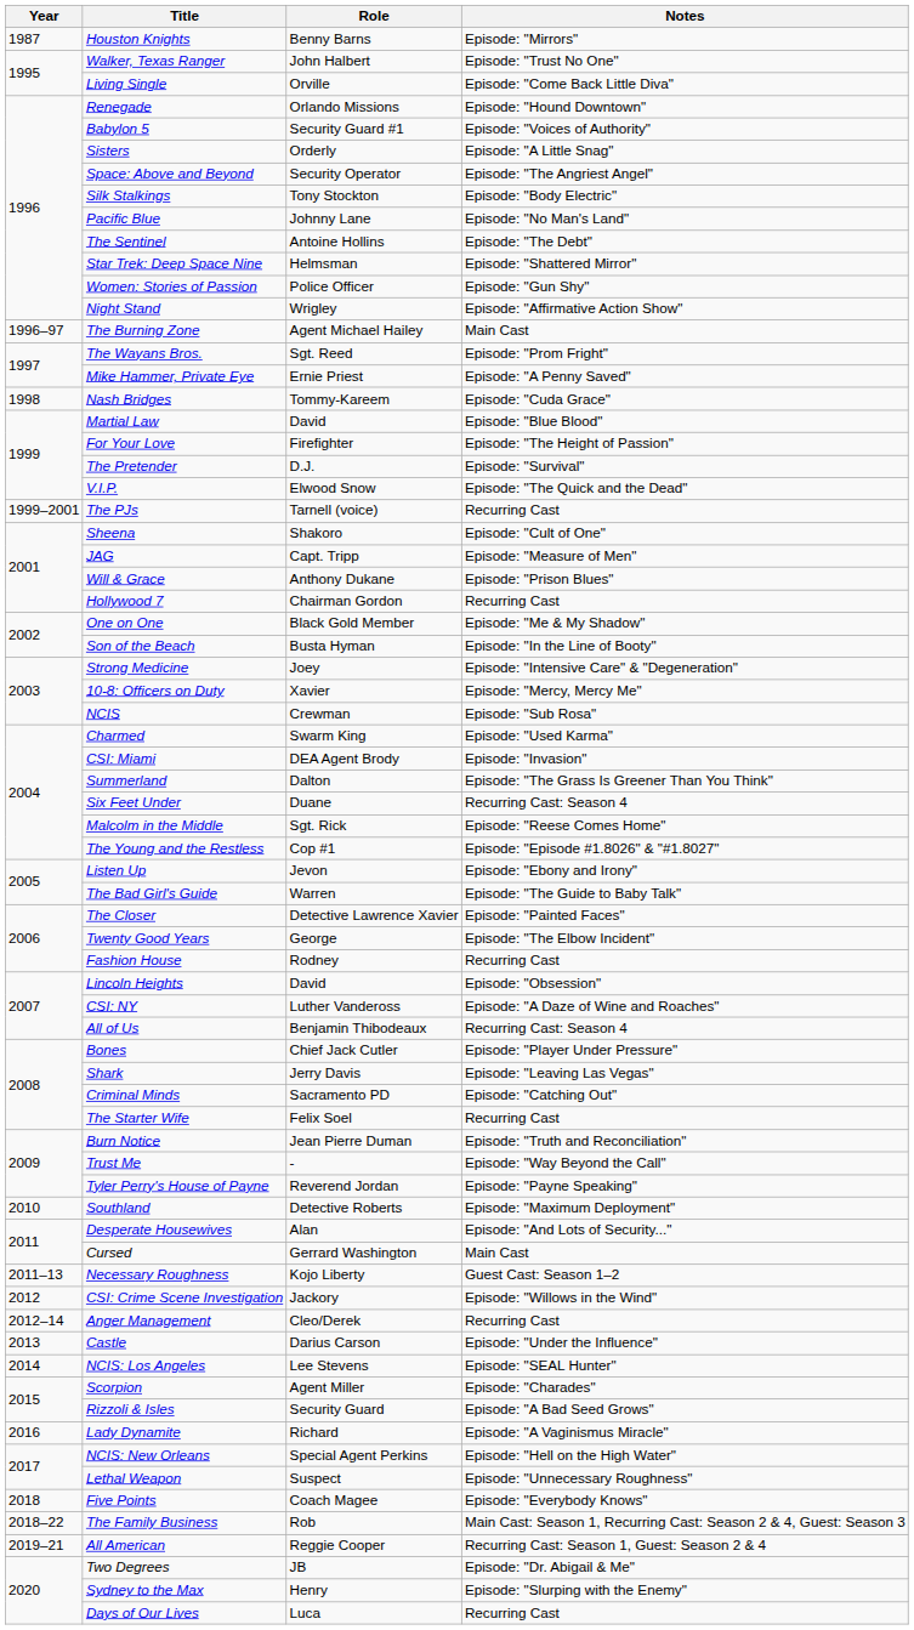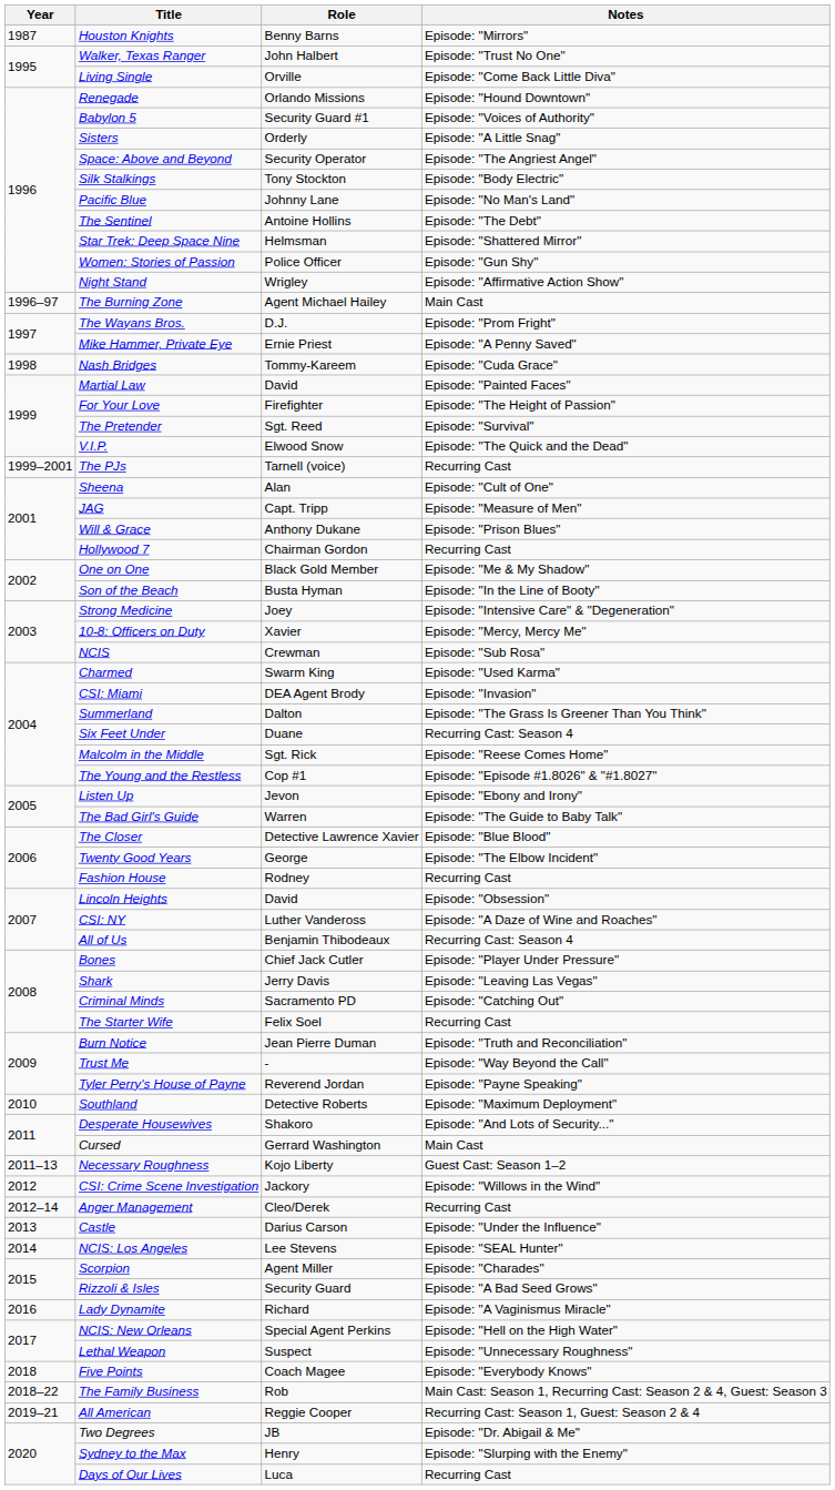The Wayans Bros. | Role: Sgt. Reed -> D.J.
Martial Law | Notes: Episode: "Blue Blood" -> Episode: "Painted Faces"
The Pretender | Role: D.J. -> Sgt. Reed
Sheena | Role: Shakoro -> Alan
The Closer | Notes: Episode: "Painted Faces" -> Episode: "Blue Blood"
Desperate Housewives | Role: Alan -> Shakoro
